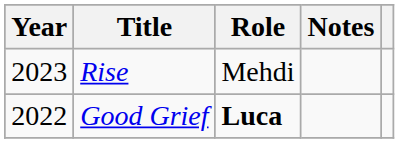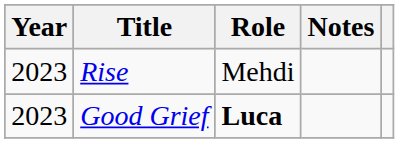Good Grief | Year: 2022 -> 2023
